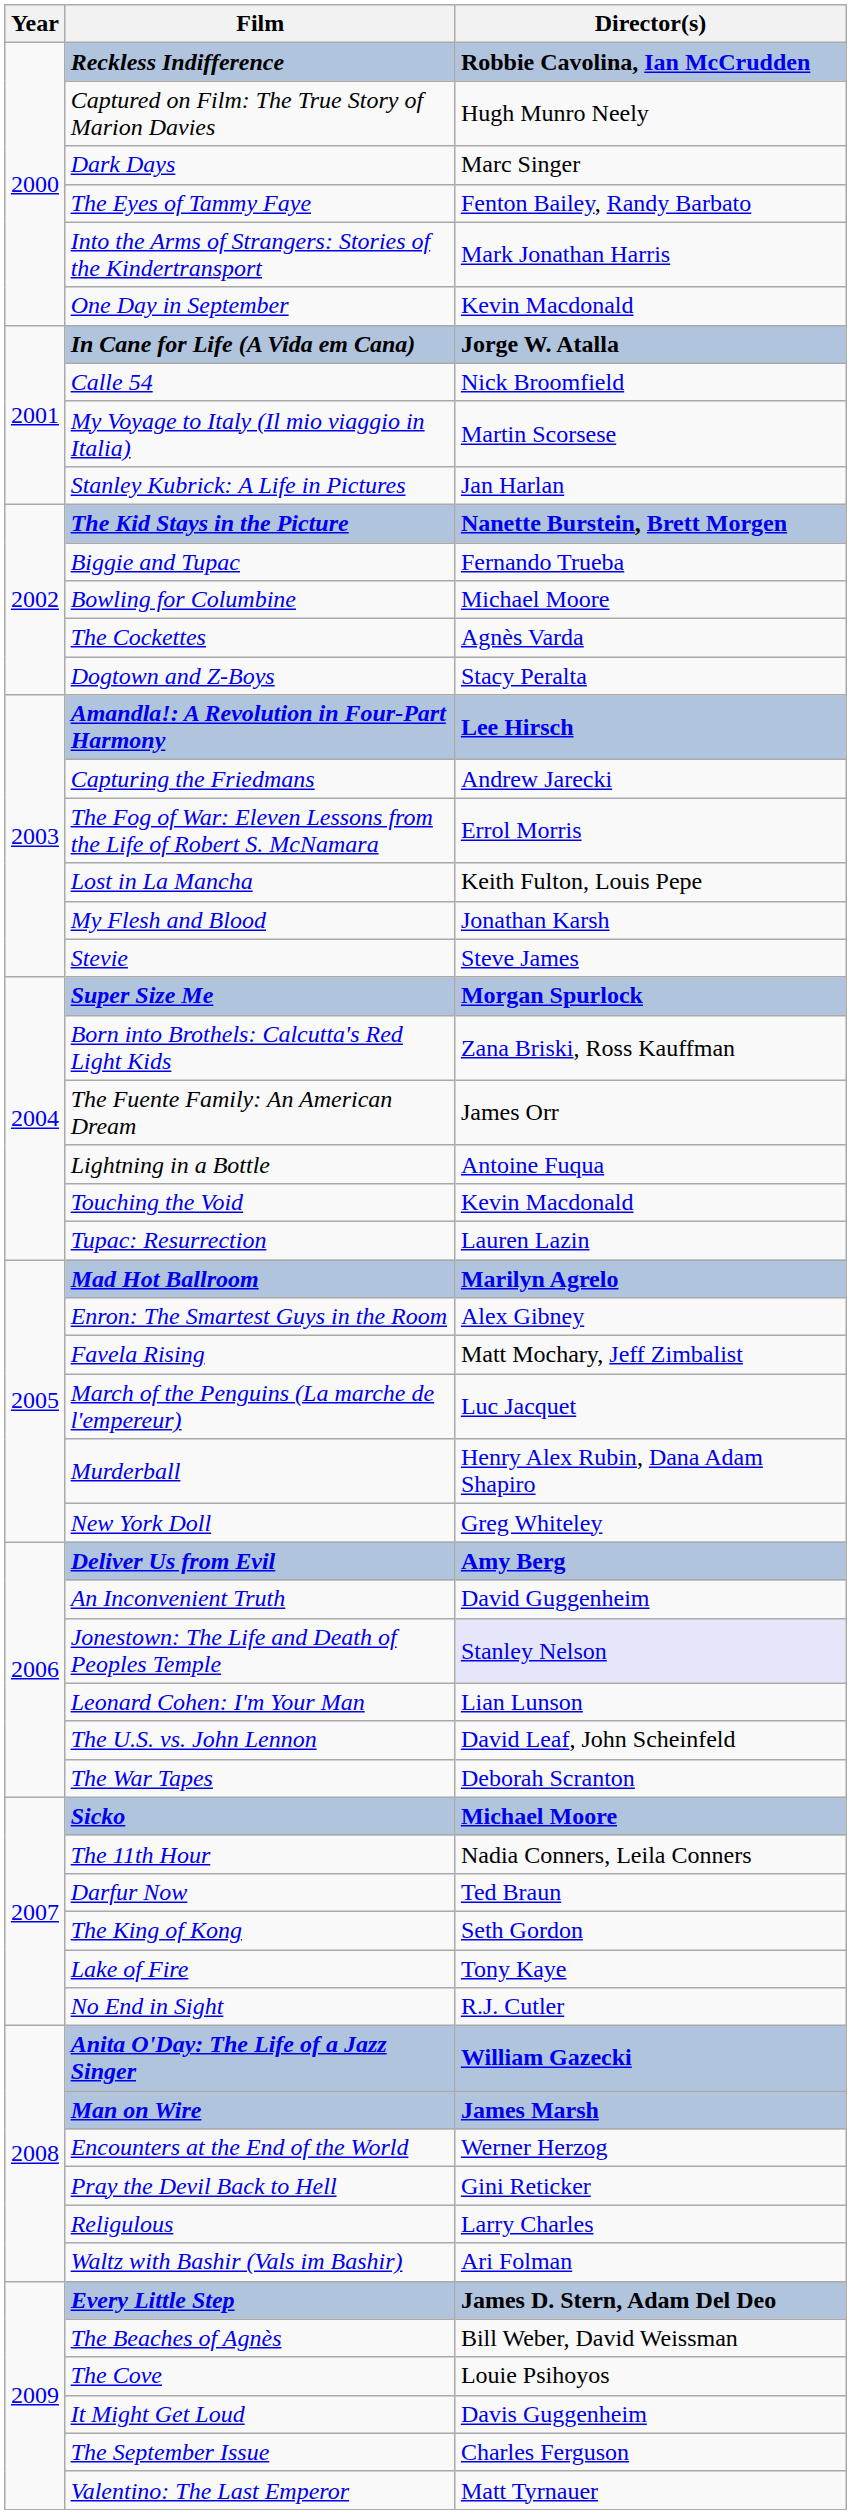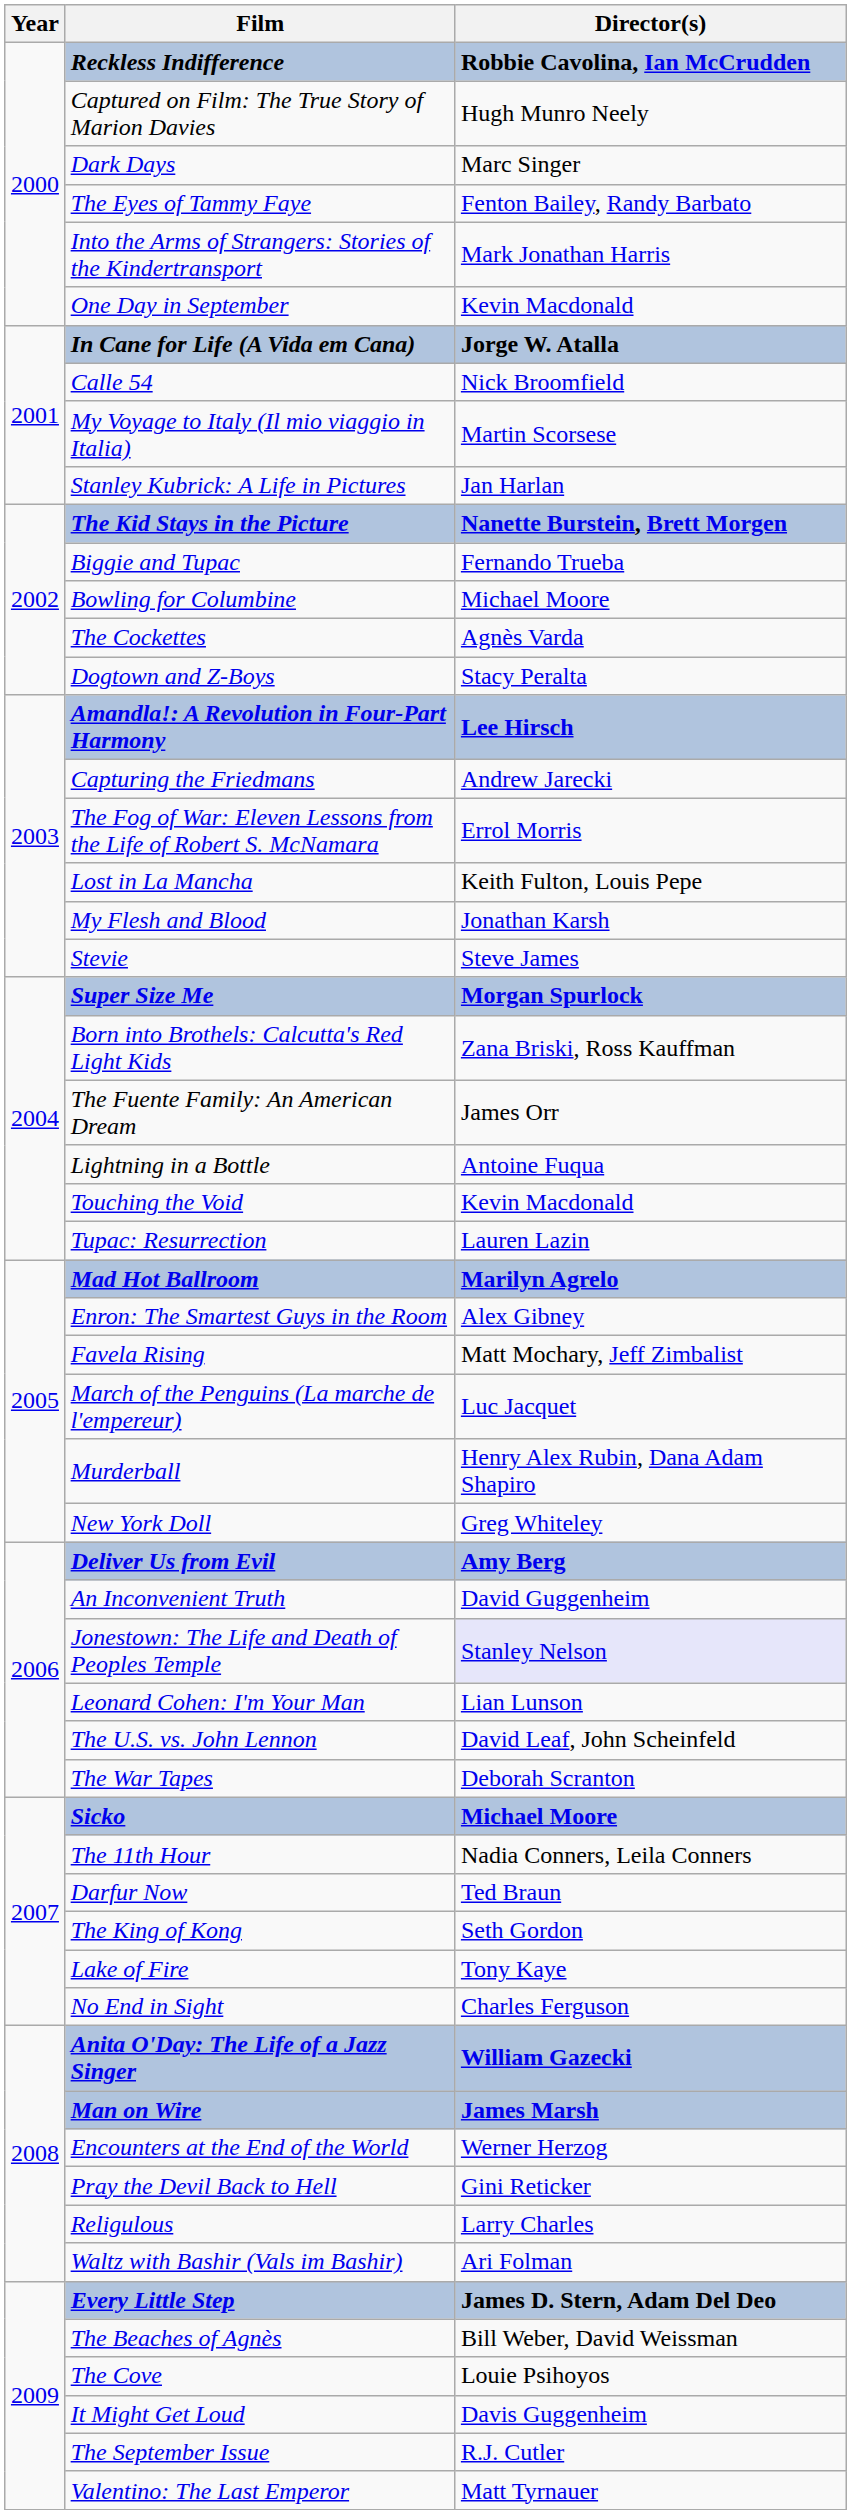No End in Sight | Director(s): R.J. Cutler -> Charles Ferguson
The September Issue | Director(s): Charles Ferguson -> R.J. Cutler
